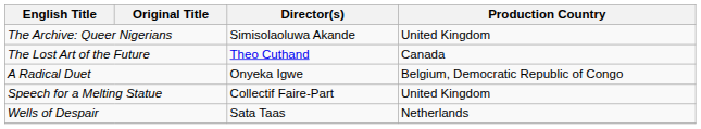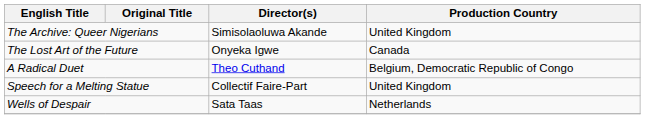The Lost Art of the Future | Director(s): Theo Cuthand -> Onyeka Igwe
A Radical Duet | Director(s): Onyeka Igwe -> Theo Cuthand
